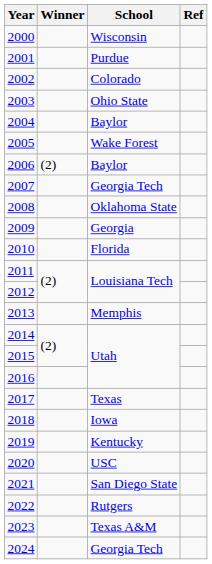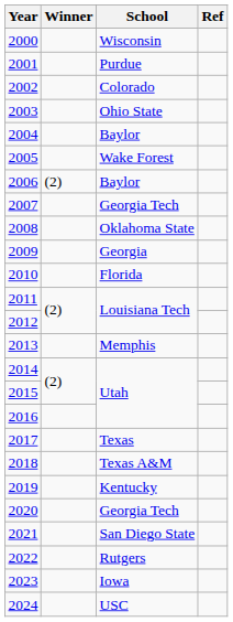2018 | School: Iowa -> Texas A&M
2020 | School: USC -> Georgia Tech
2023 | School: Texas A&M -> Iowa
2024 | School: Georgia Tech -> USC
